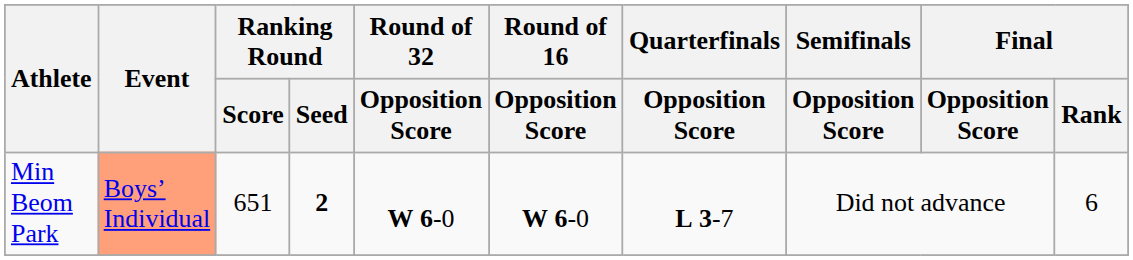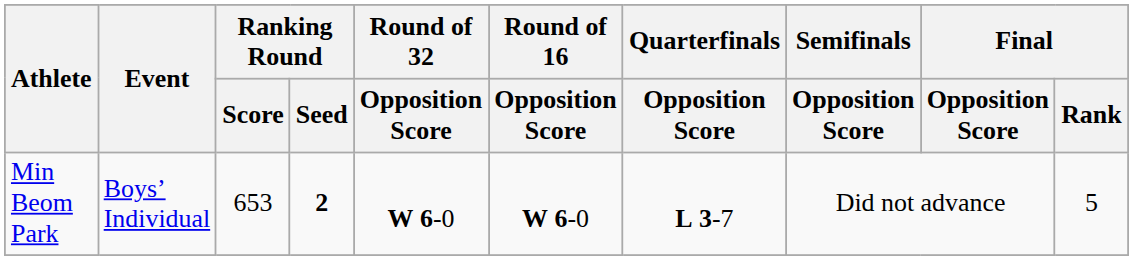Min Beom Park | Event: lightsalmon background -> no background
Min Beom Park | Ranking Round / Score: 651 -> 653
Min Beom Park | Final / Rank: 6 -> 5
